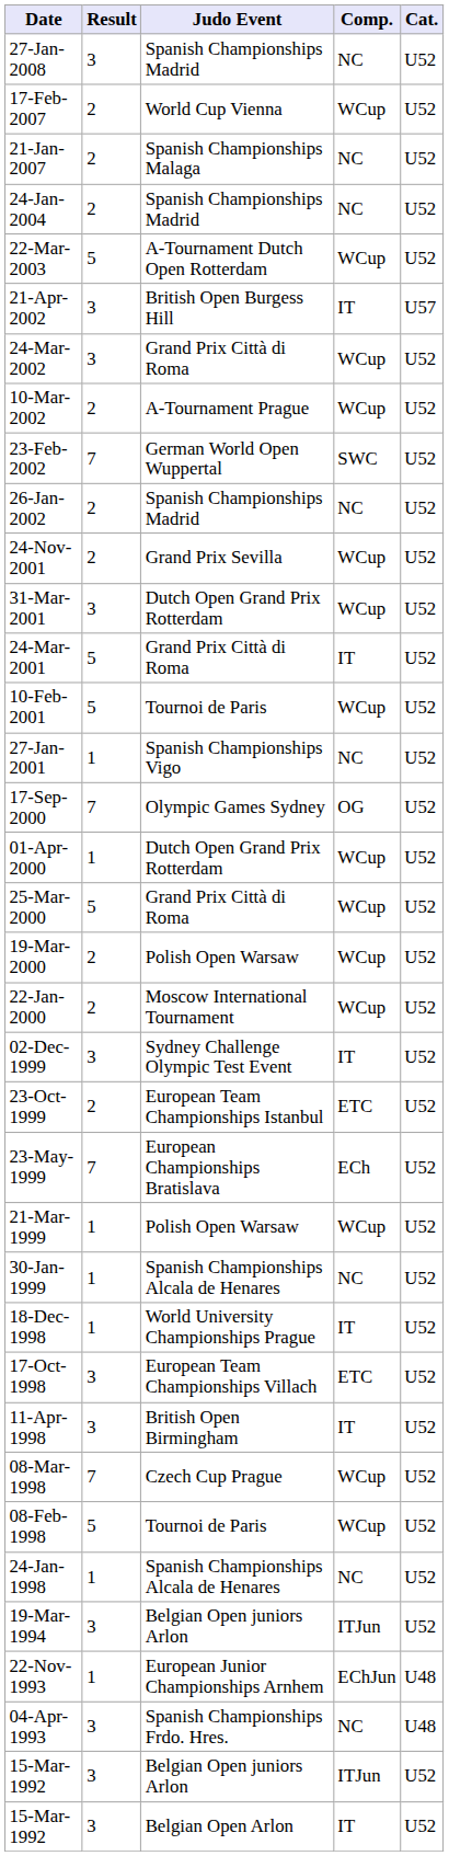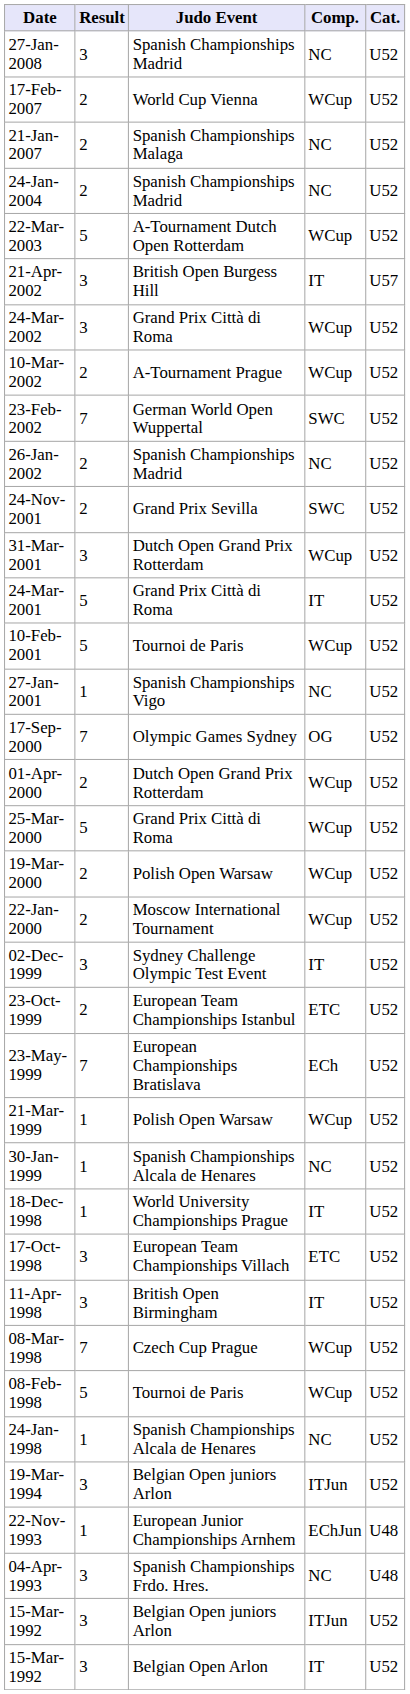24-Nov-2001 | Comp.: WCup -> SWC
01-Apr-2000 | Result: 1 -> 2
